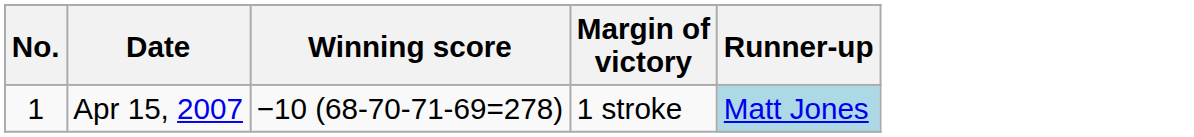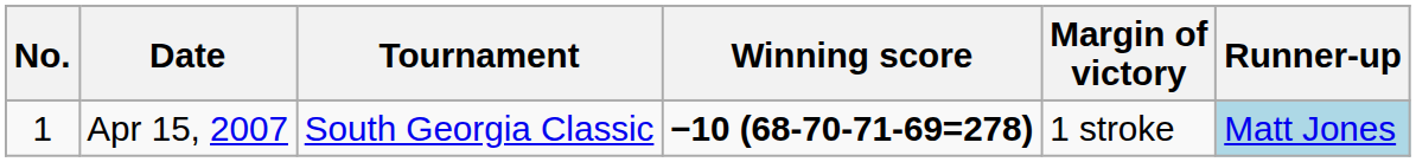+ column: Tournament | South Georgia Classic
Apr 15, 2007 | Winning score: normal -> bold
